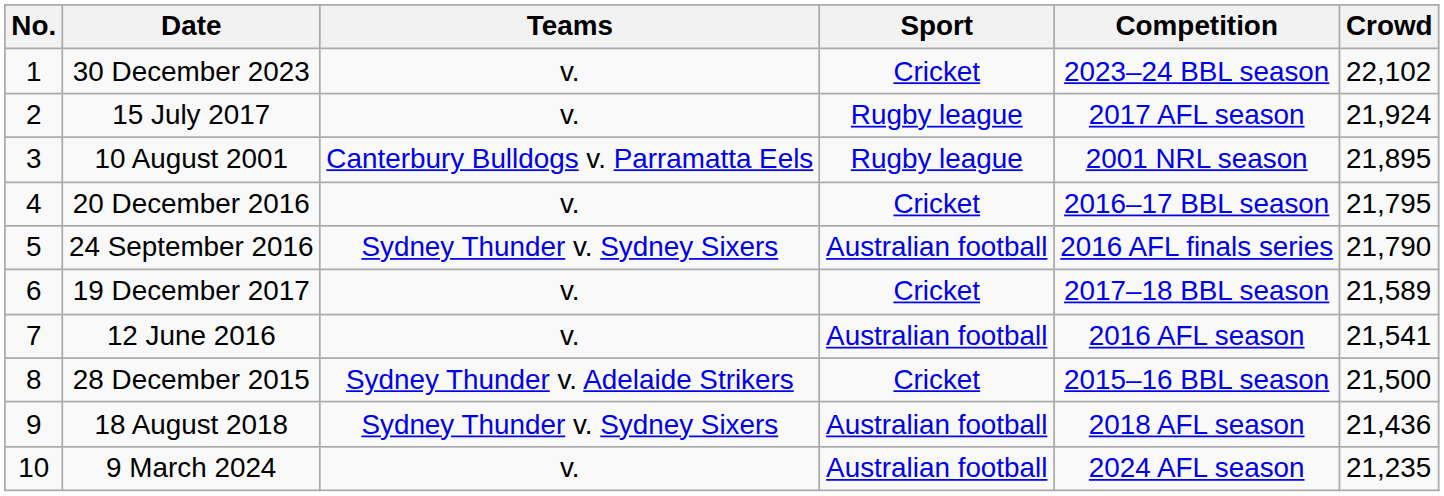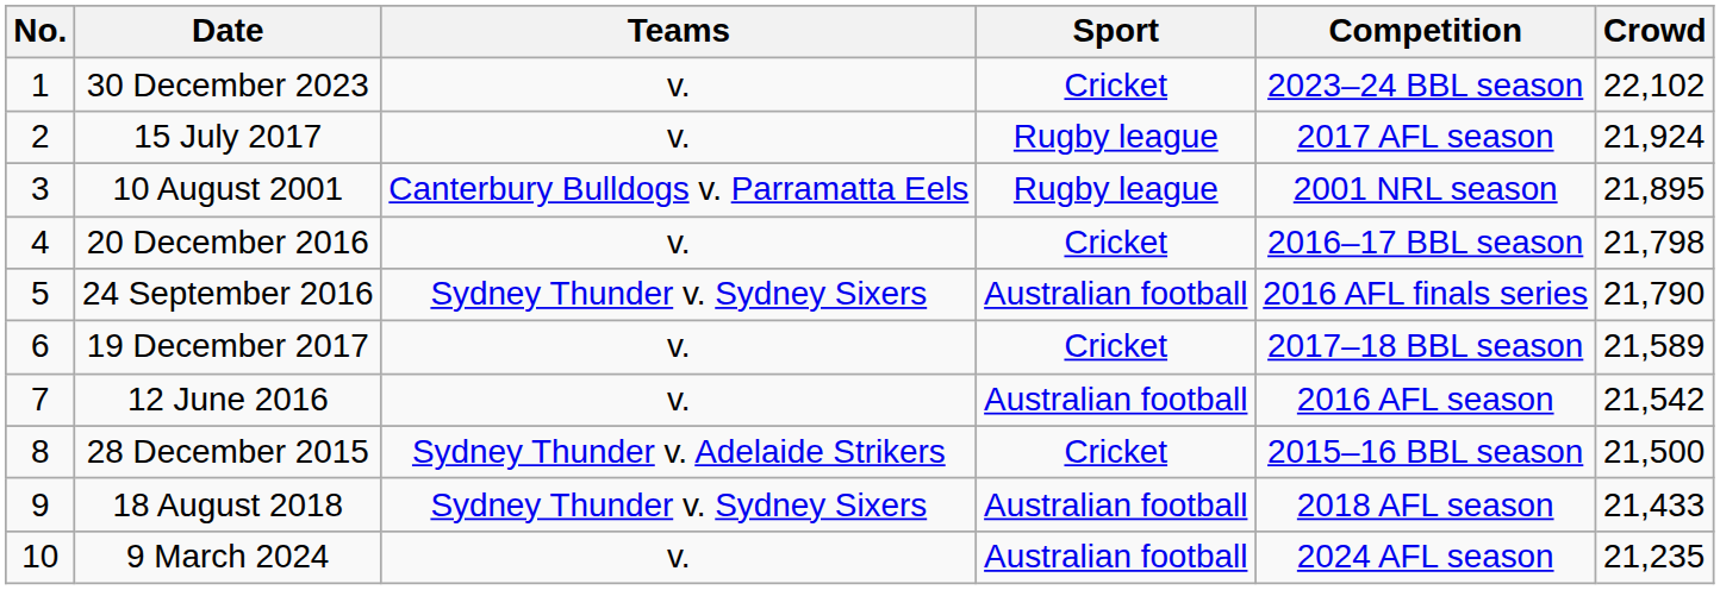20 December 2016 | Crowd: 21,795 -> 21,798
12 June 2016 | Crowd: 21,541 -> 21,542
18 August 2018 | Crowd: 21,436 -> 21,433
